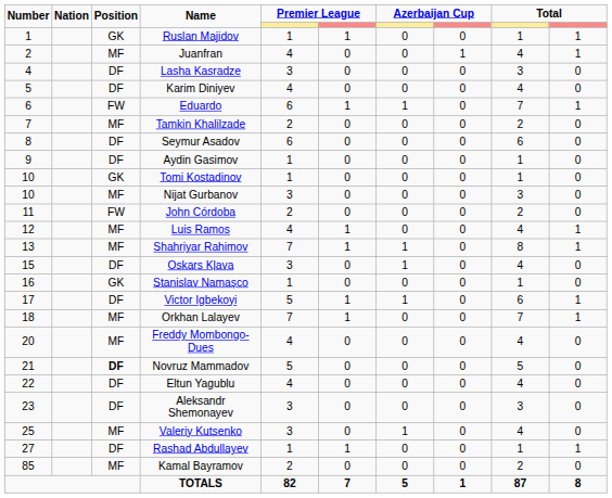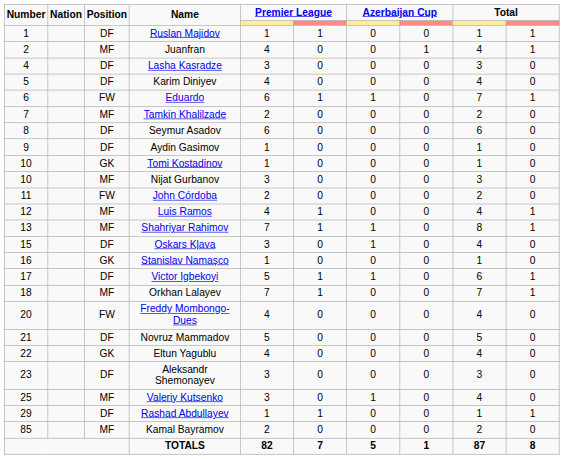Ruslan Majidov | Position: GK -> DF
Freddy Mombongo-Dues | Position: MF -> FW
Novruz Mammadov | Position: bold -> normal
Eltun Yagublu | Position: DF -> GK
Rashad Abdullayev | Number: 27 -> 29
